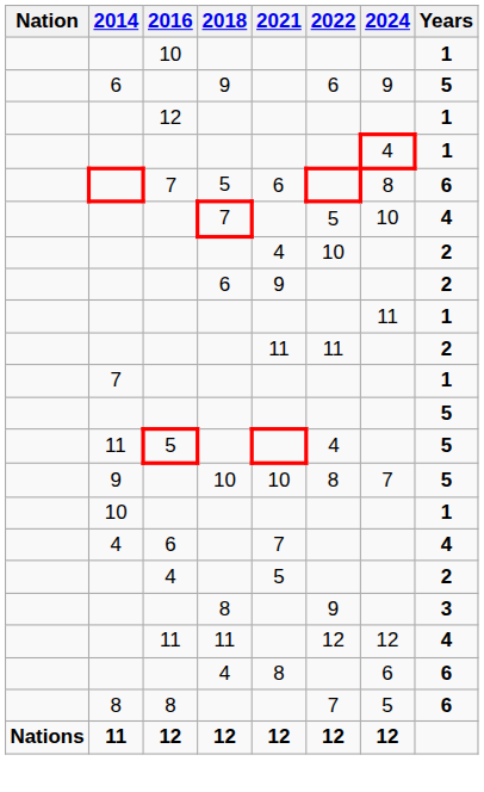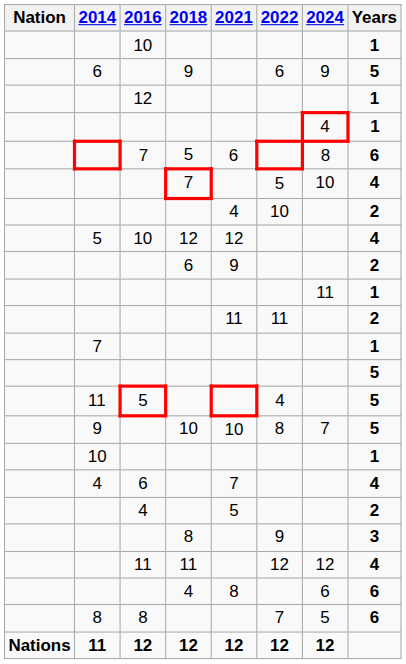+ row: 5 | 10 | 12 | 12 | 4
